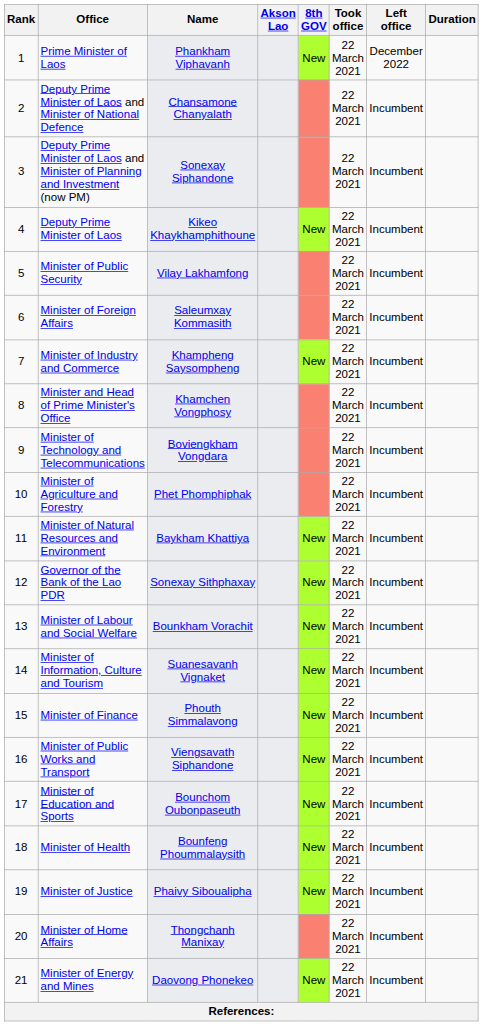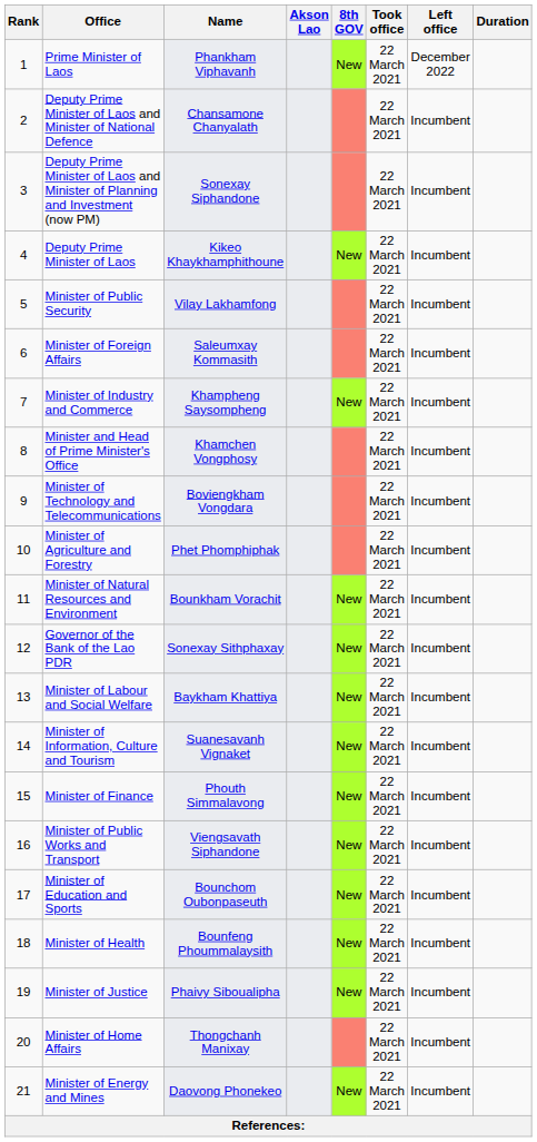Minister of Natural Resources and Environment | Name: Baykham Khattiya -> Bounkham Vorachit
Minister of Labour and Social Welfare | Name: Bounkham Vorachit -> Baykham Khattiya
